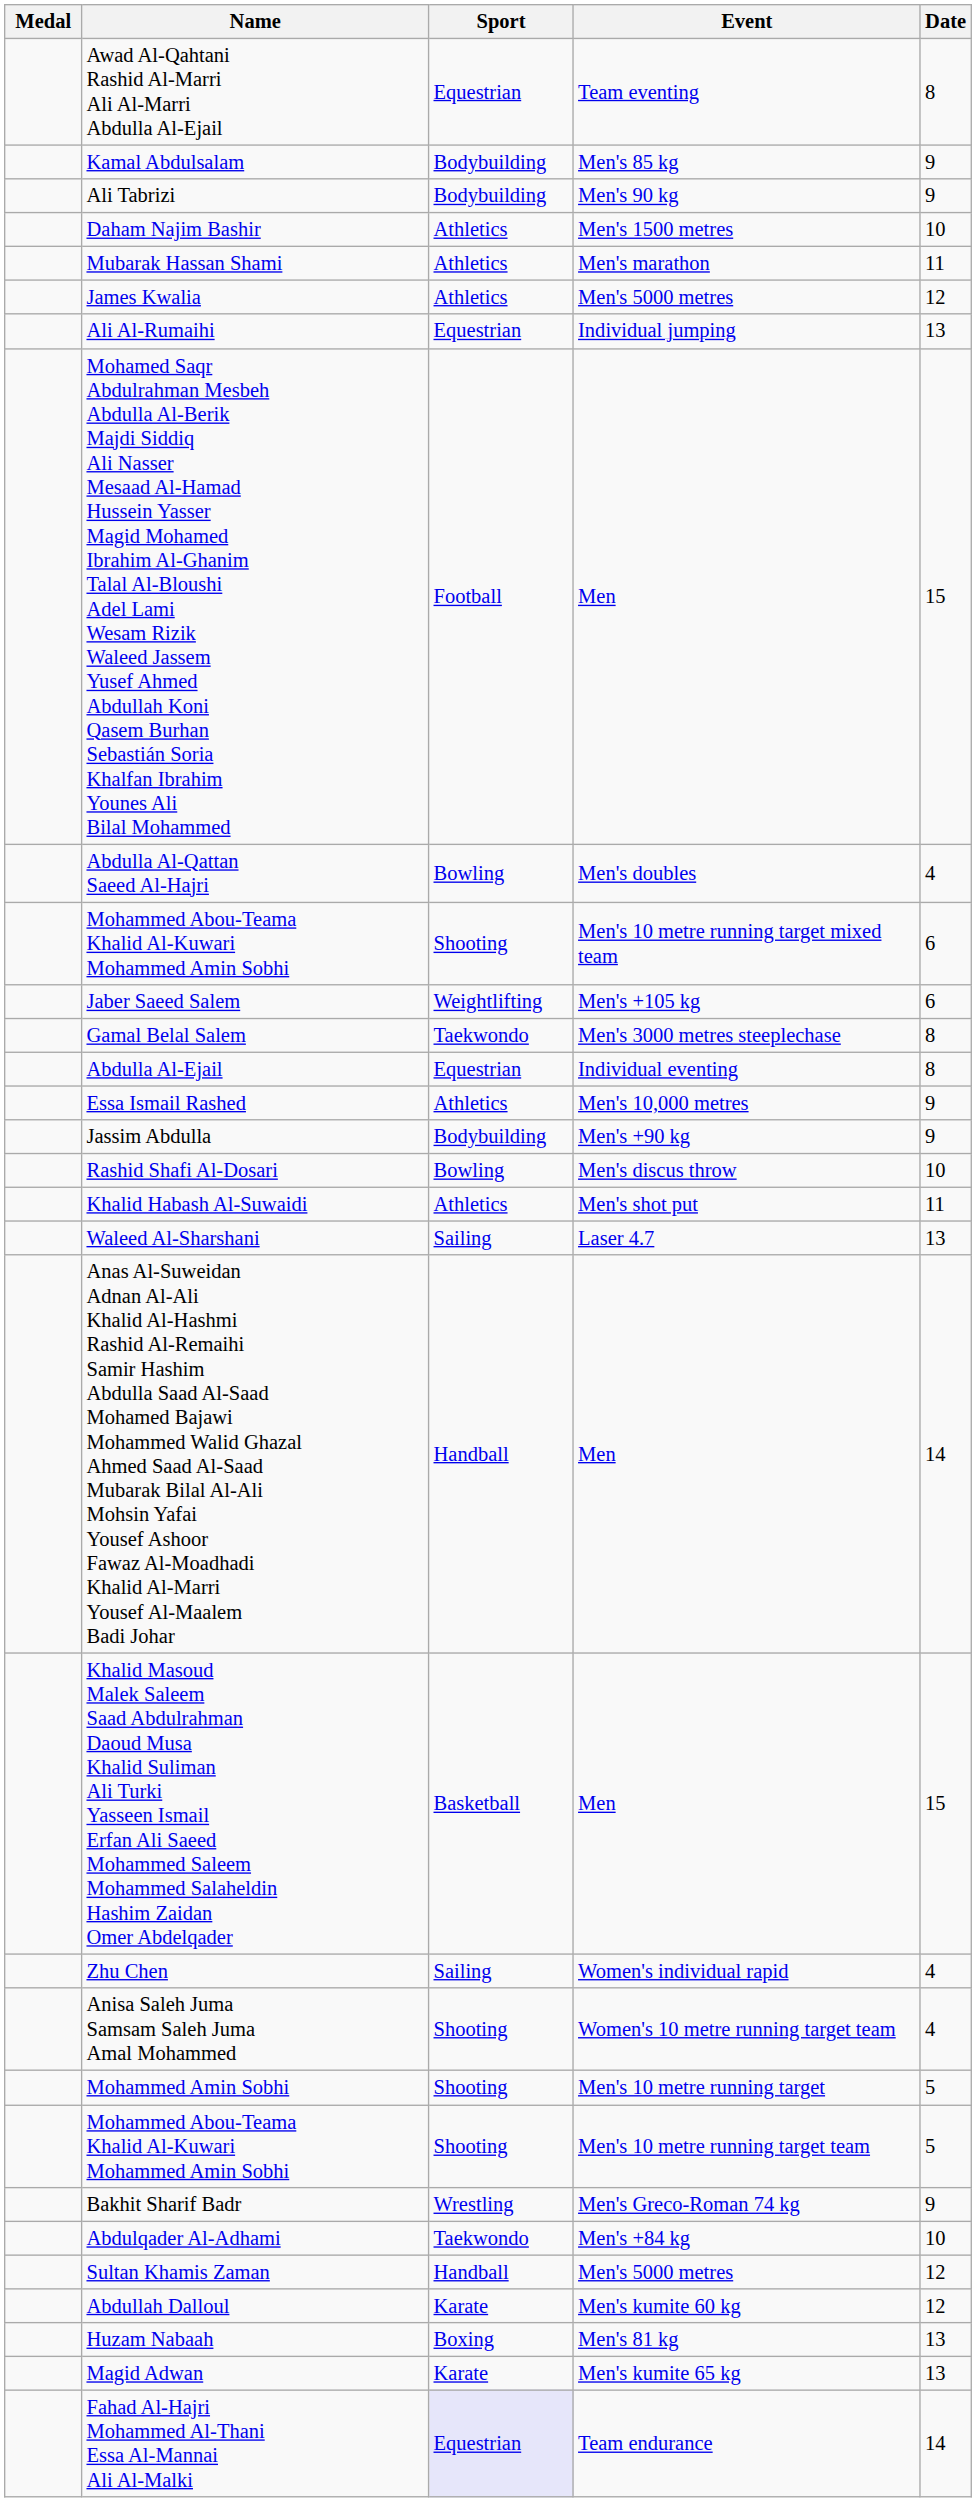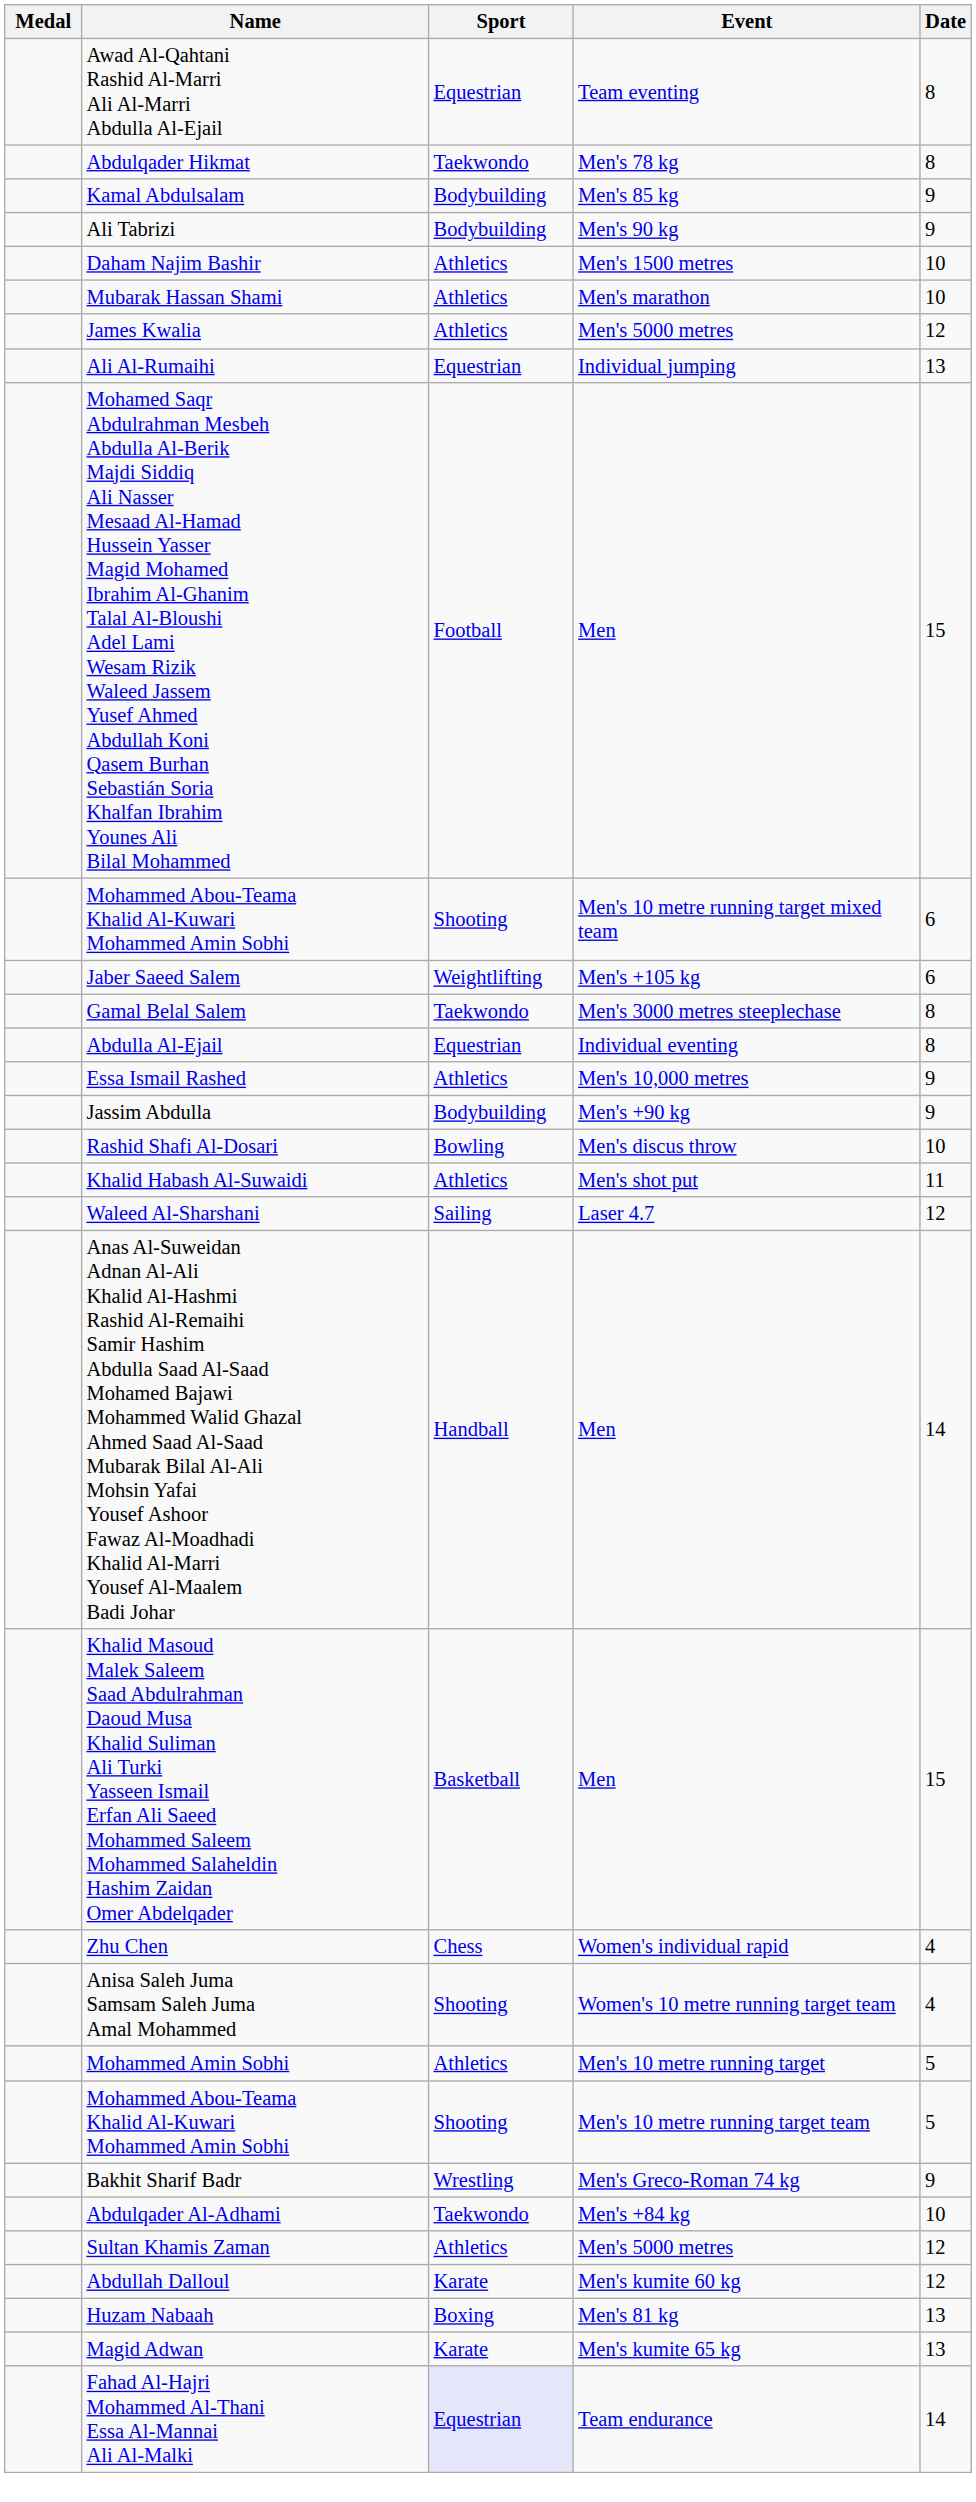+ row: Abdulqader Hikmat | Taekwondo | Men's 78 kg | 8
Mubarak Hassan Shami | Date: 11 -> 10
- row: Abdulla Al-Qattan Saeed Al-Hajri | Bowling | Men's doubles | 4
Waleed Al-Sharshani | Date: 13 -> 12
Zhu Chen | Sport: Sailing -> Chess
Mohammed Amin Sobhi | Sport: Shooting -> Athletics
Sultan Khamis Zaman | Sport: Handball -> Athletics
